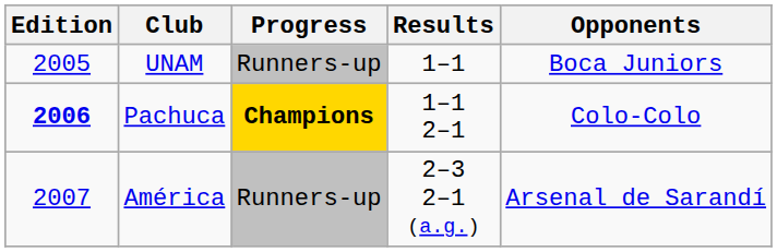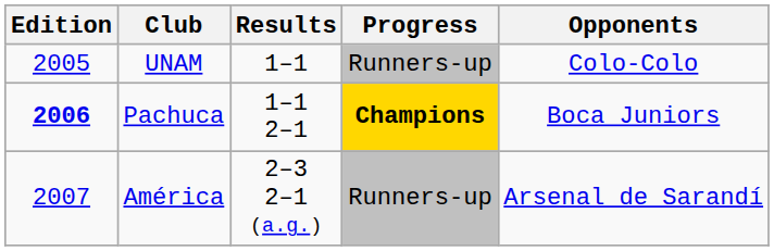columns swapped: Progress <-> Results
UNAM | Opponents: Boca Juniors -> Colo-Colo
Pachuca | Opponents: Colo-Colo -> Boca Juniors
